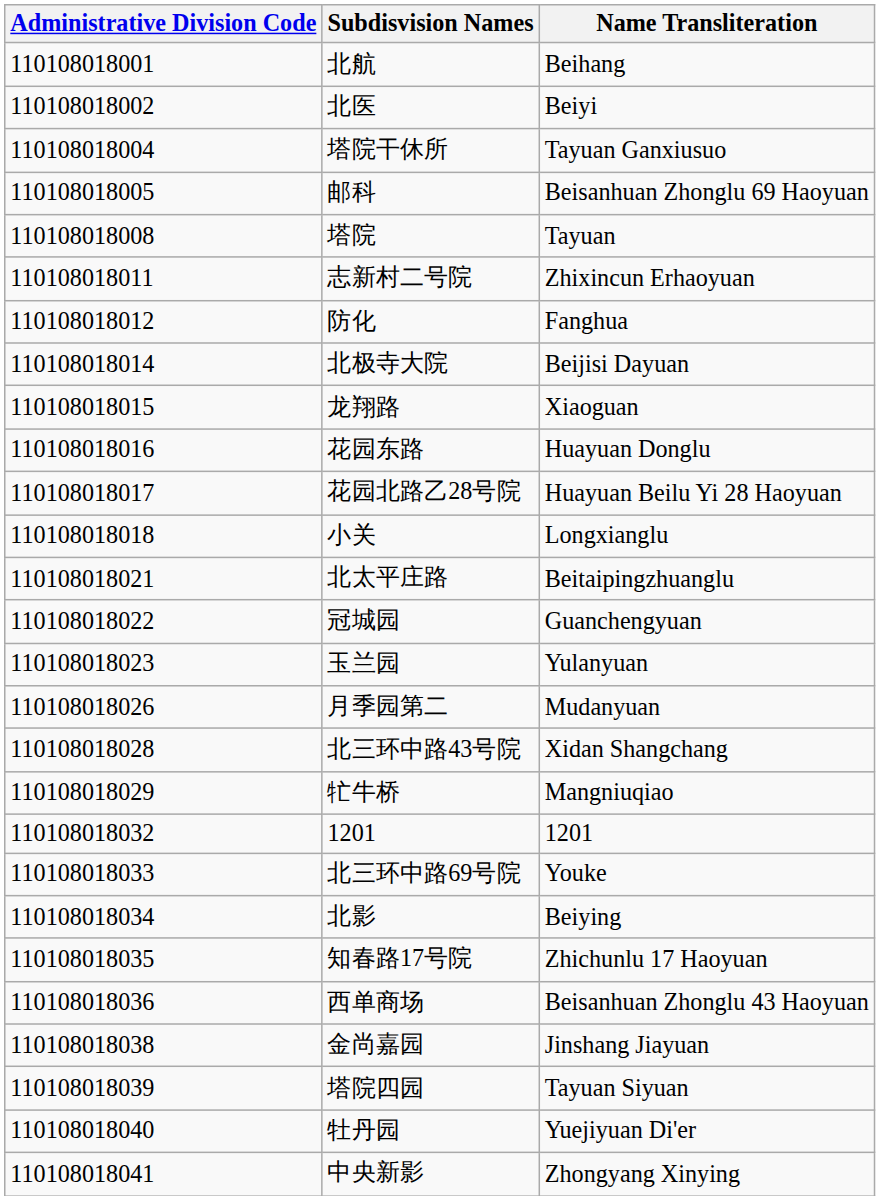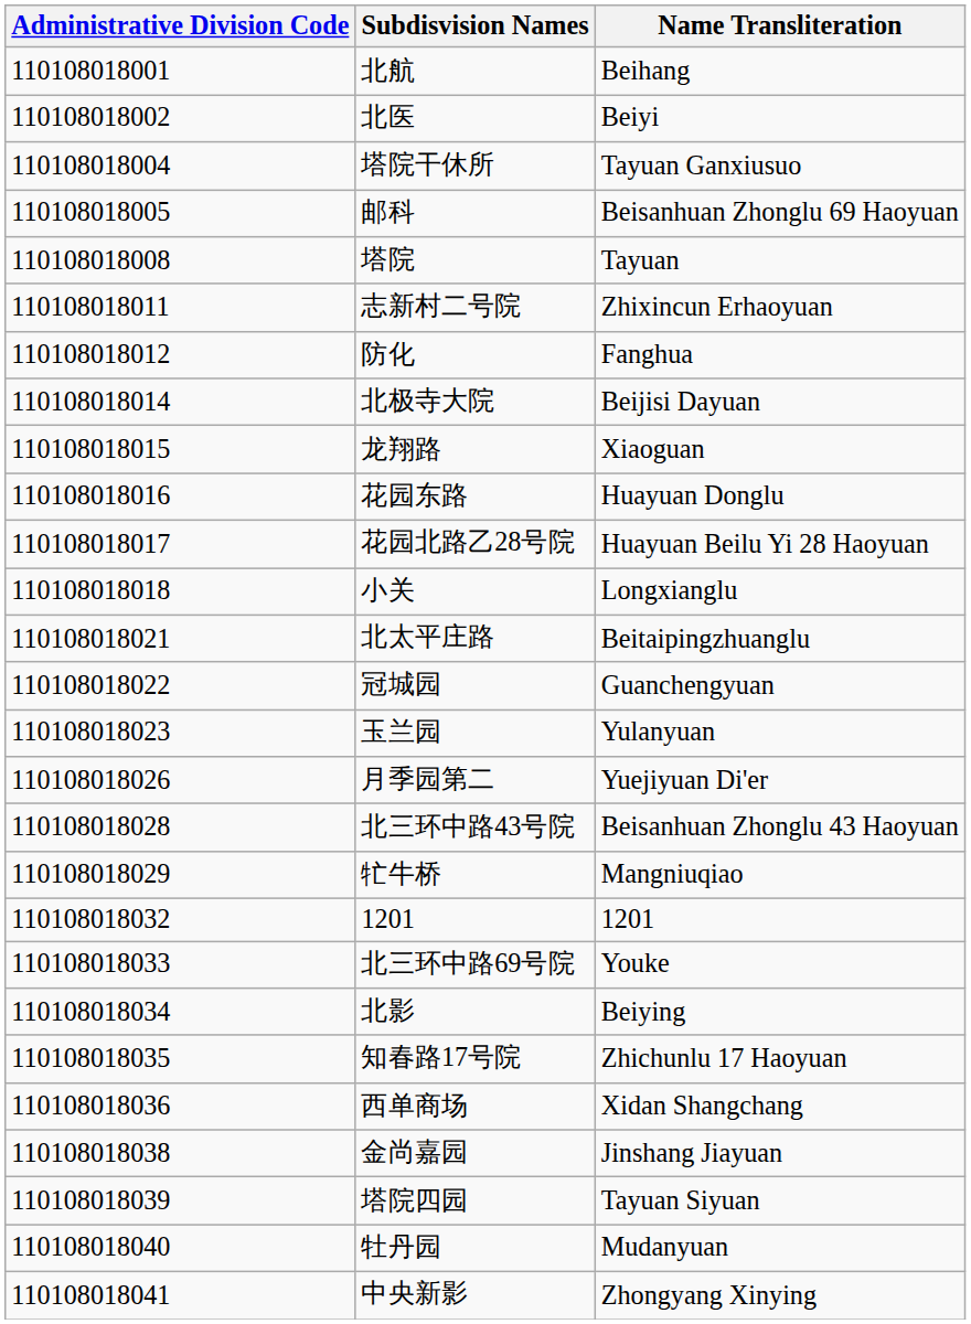月季园第二 | Name Transliteration: Mudanyuan -> Yuejiyuan Di'er
北三环中路43号院 | Name Transliteration: Xidan Shangchang -> Beisanhuan Zhonglu 43 Haoyuan
西单商场 | Name Transliteration: Beisanhuan Zhonglu 43 Haoyuan -> Xidan Shangchang
牡丹园 | Name Transliteration: Yuejiyuan Di'er -> Mudanyuan
